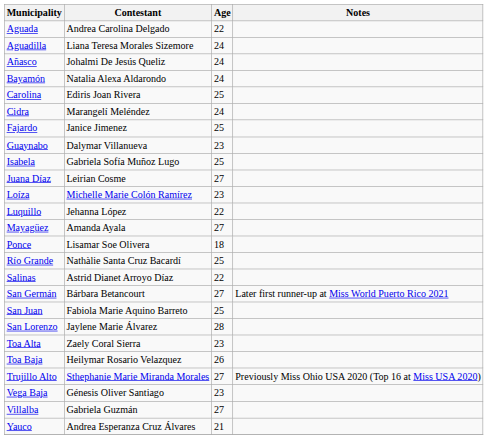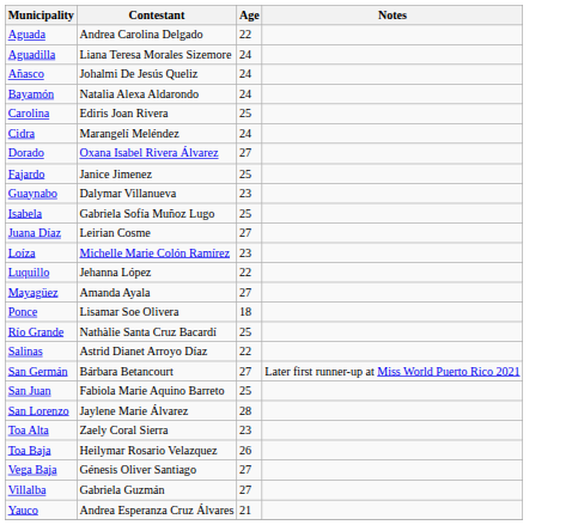+ row: Dorado | Oxana Isabel Rivera Álvarez | 27
- row: Trujillo Alto | Sthephanie Marie Miranda Morales | 27 | Previously Miss Ohio USA 2020 (Top 16 at Miss USA 2020)
Vega Baja | Age: 23 -> 27
